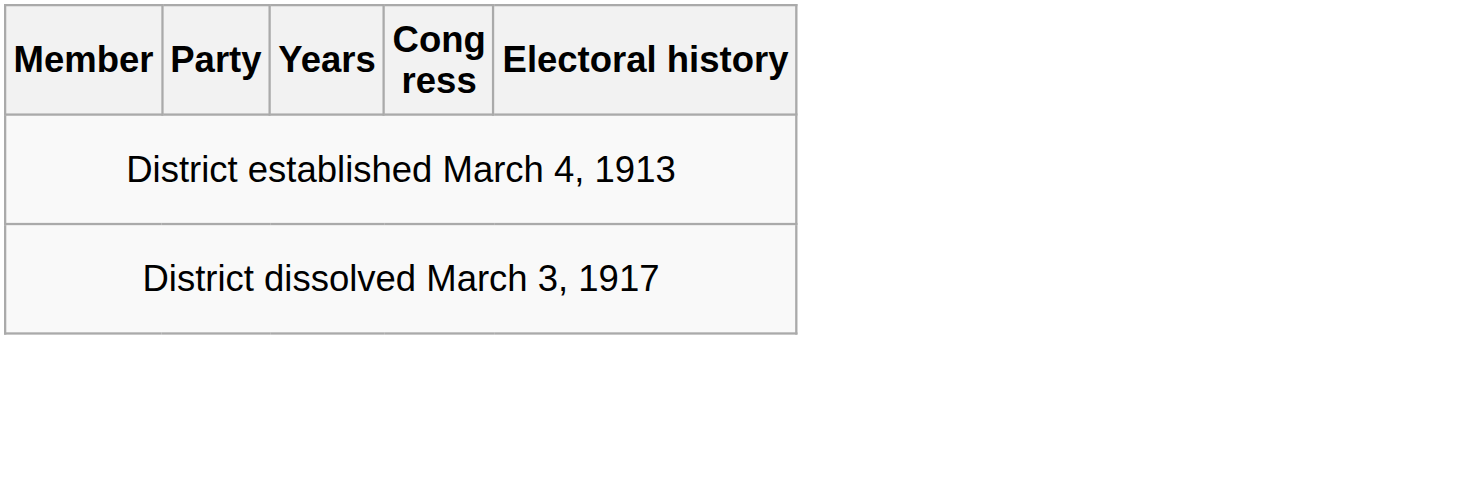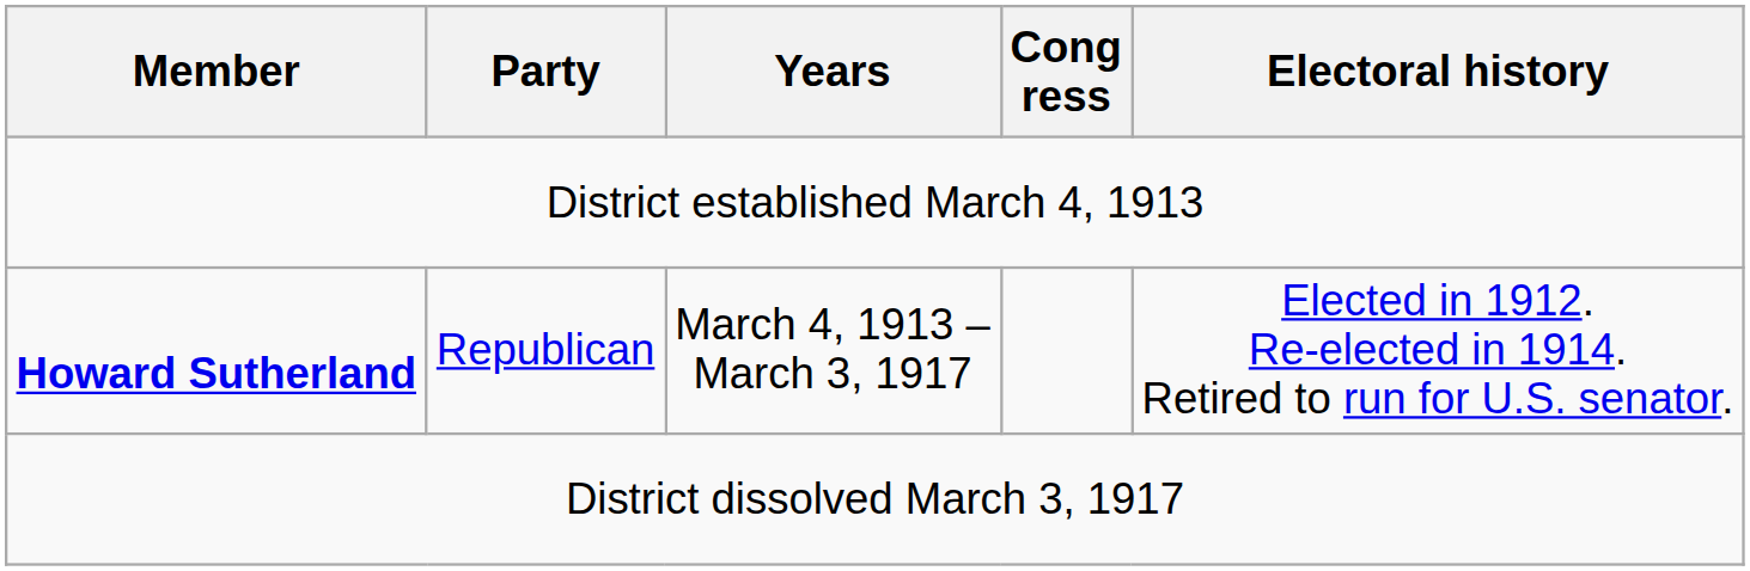+ row: Howard Sutherland | Republican | March 4, 1913 – March 3, 1917 | Elected in 1912. Re-elected in 1914. Retired to run for U.S. senator.
